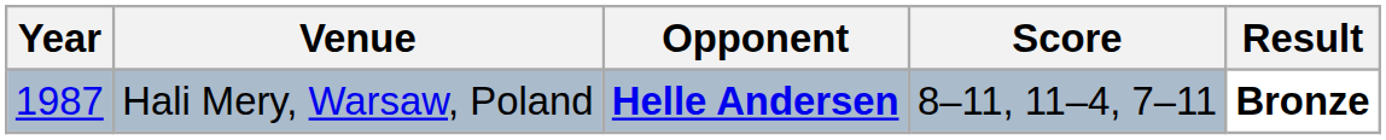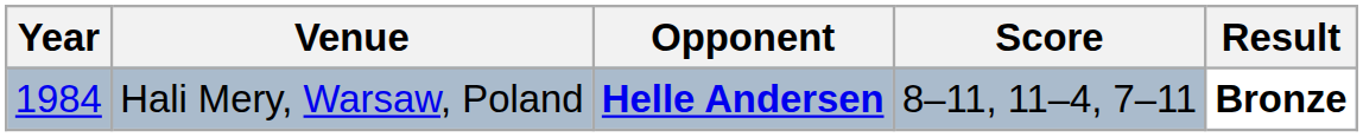Hali Mery, Warsaw, Poland | Year: 1987 -> 1984
